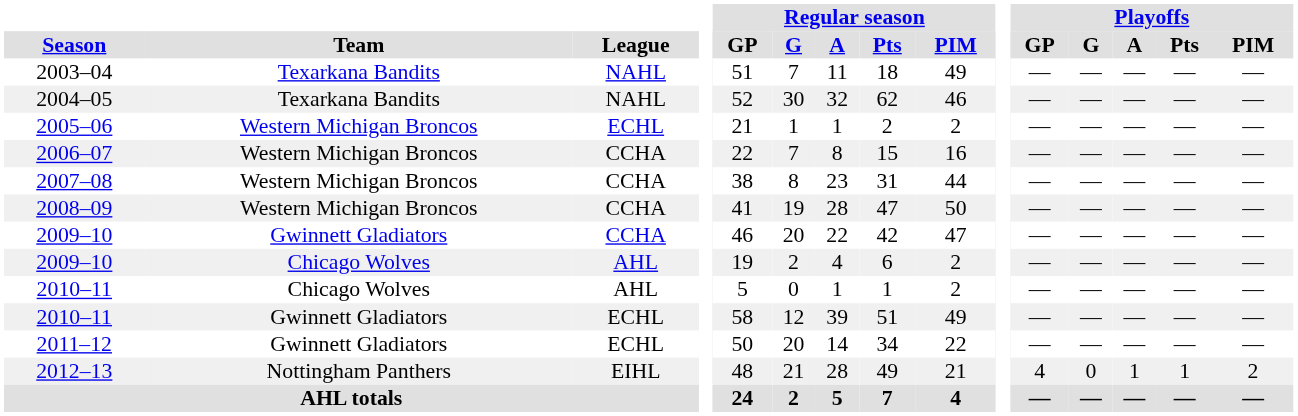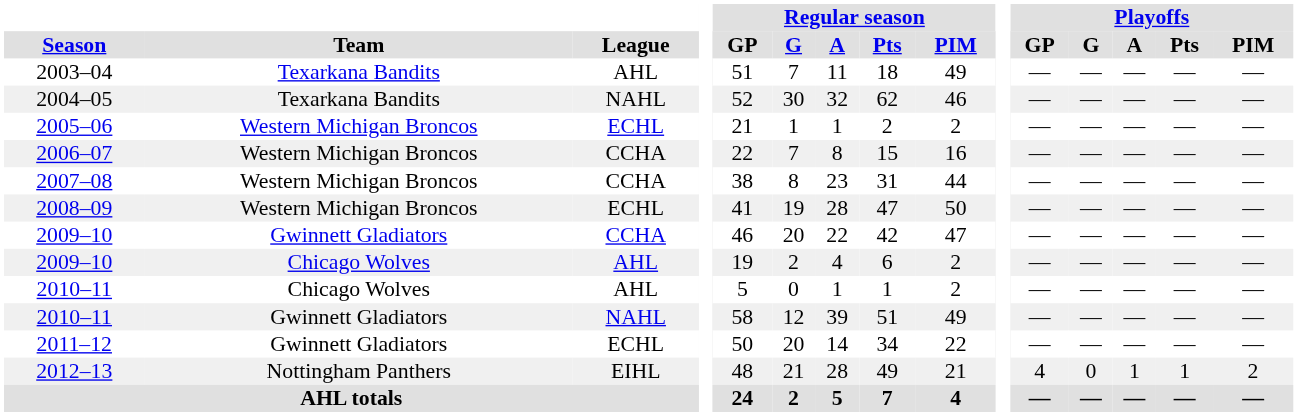2003–04 | League: NAHL -> AHL
2008–09 | League: CCHA -> ECHL
2010–11 / Gwinnett Gladiators | League: ECHL -> NAHL
